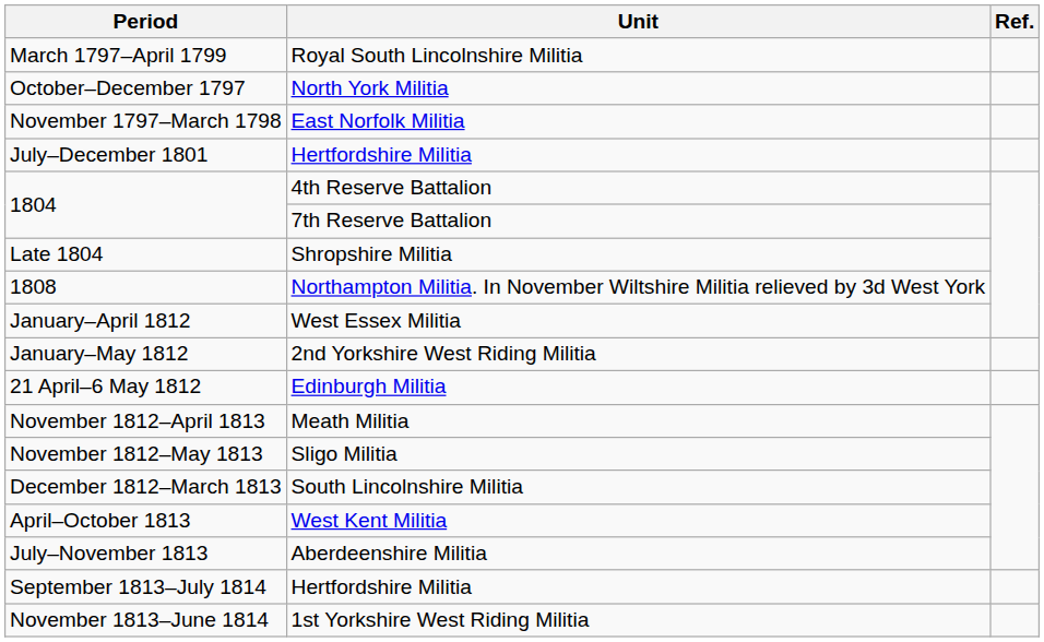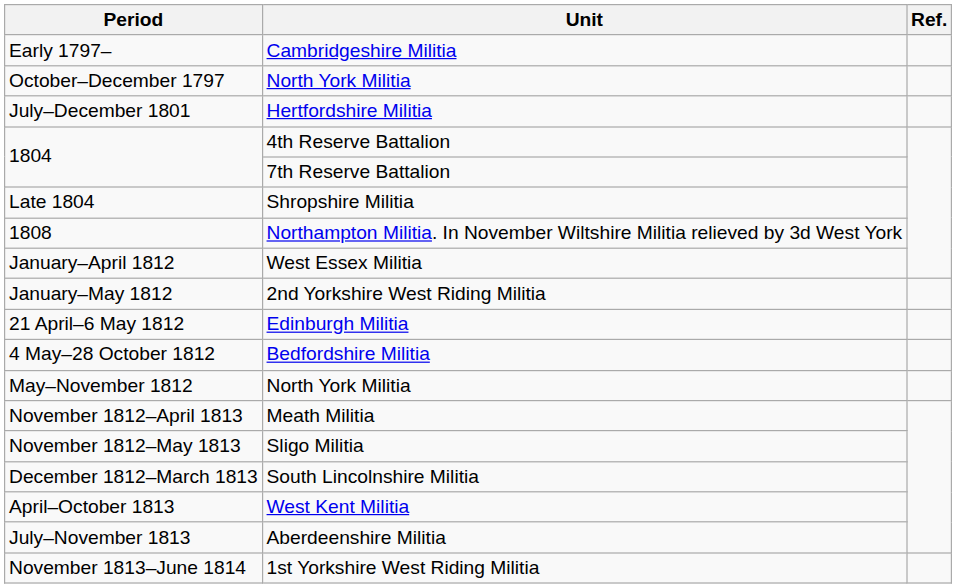+ row: Early 1797– | Cambridgeshire Militia
- row: March 1797–April 1799 | Royal South Lincolnshire Militia
- row: November 1797–March 1798 | East Norfolk Militia
+ row: 4 May–28 October 1812 | Bedfordshire Militia
+ row: May–November 1812 | North York Militia
- row: September 1813–July 1814 | Hertfordshire Militia
